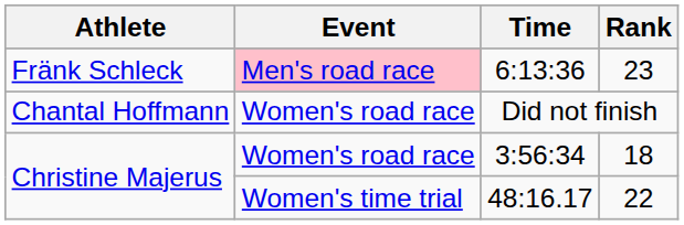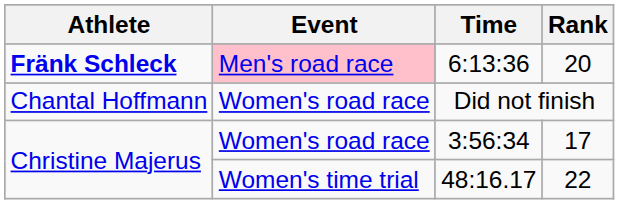6:13:36 | Athlete: normal -> bold
6:13:36 | Rank: 23 -> 20
3:56:34 | Rank: 18 -> 17
